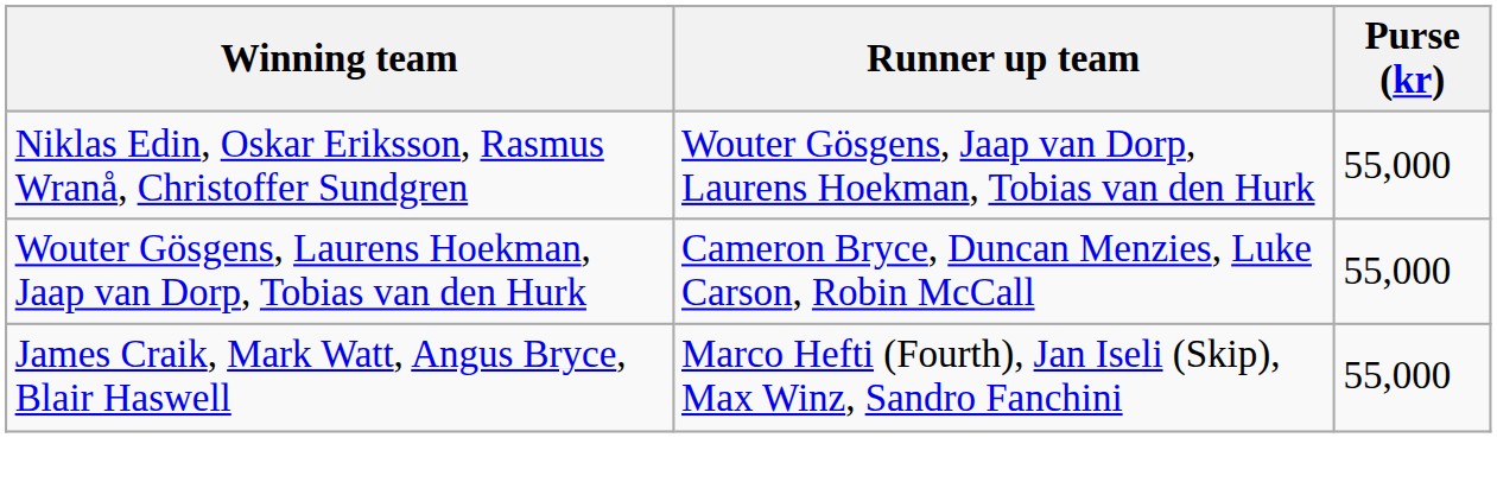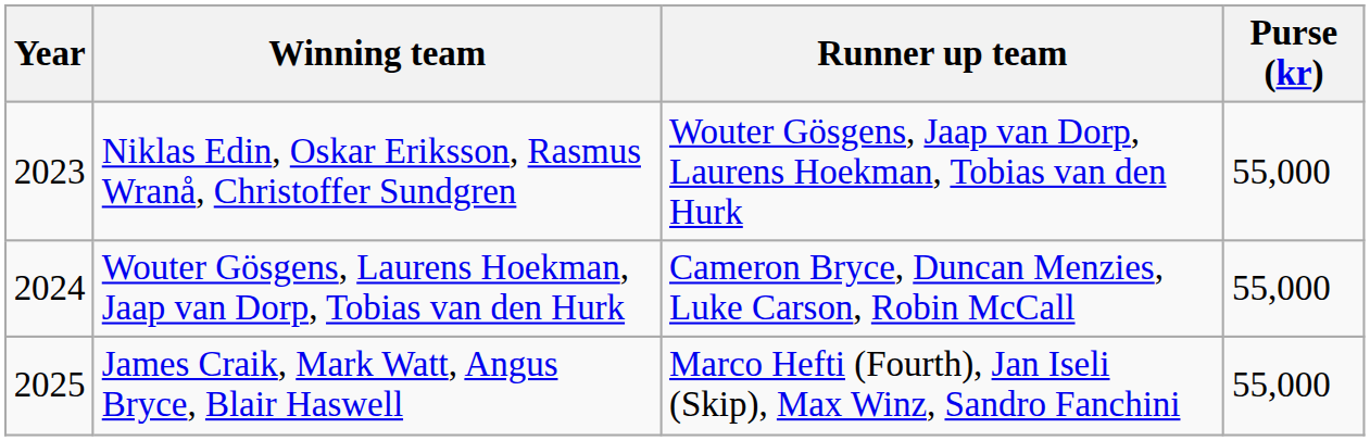+ column: Year | 2023 | 2024 | 2025
